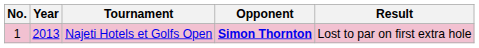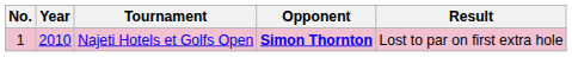Najeti Hotels et Golfs Open | Year: 2013 -> 2010
